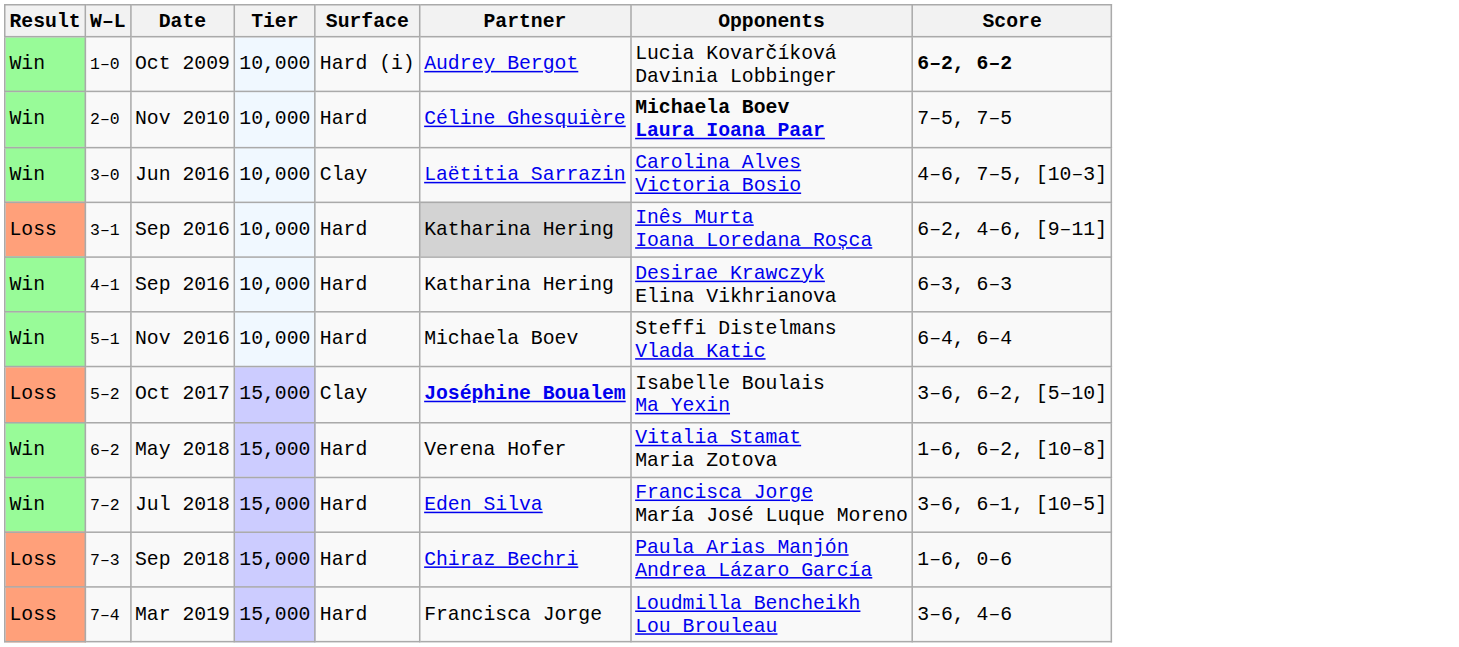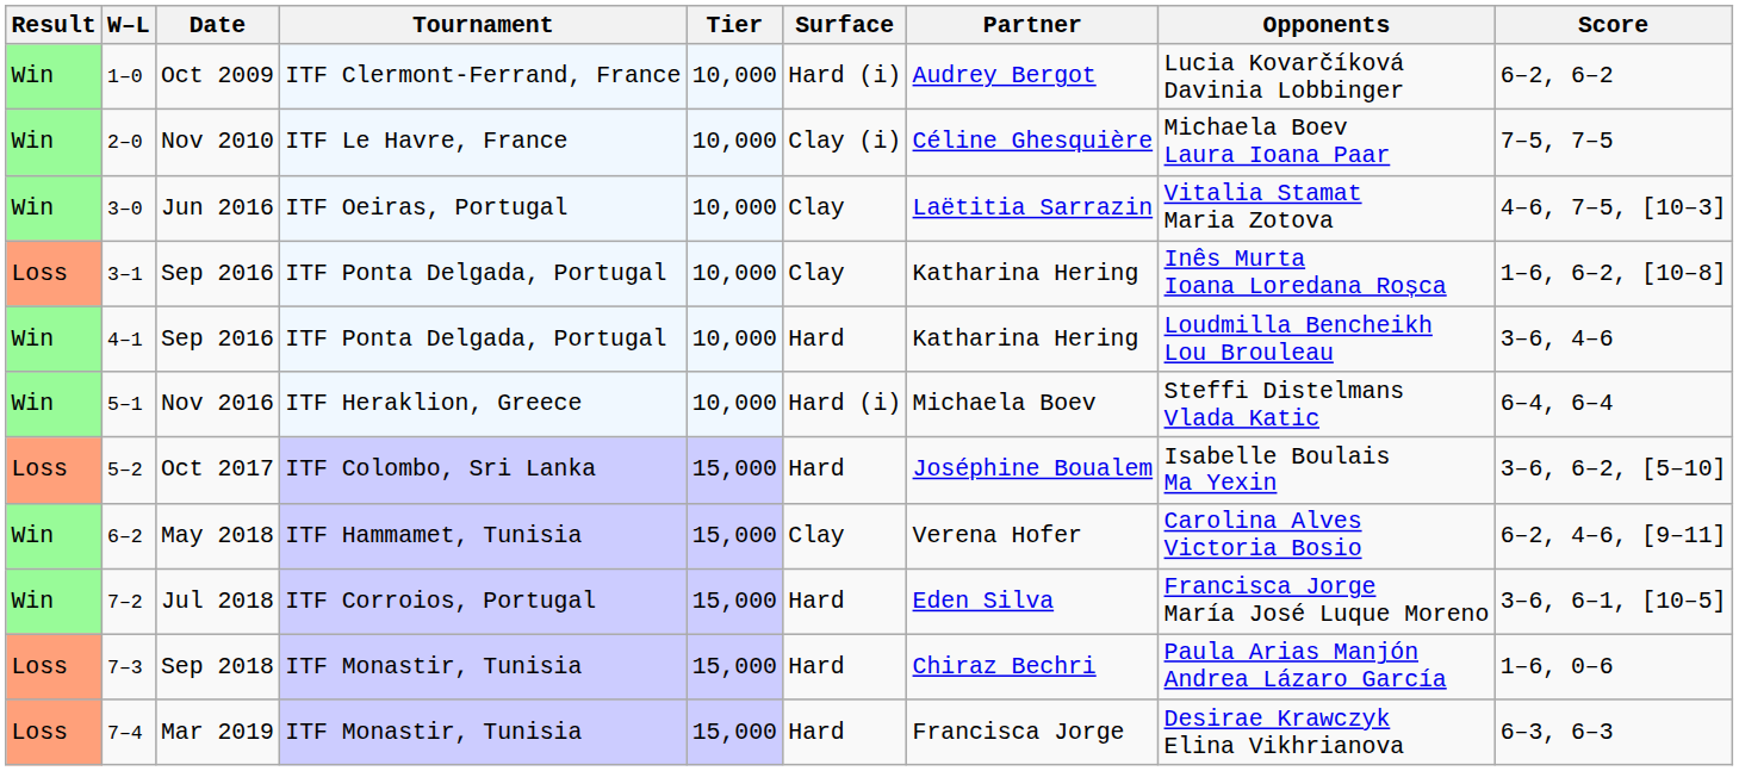+ column: Tournament | ITF Clermont-Ferrand, France | ITF Le Havre, France | ITF Oeiras, Portugal | ITF Ponta Delgada, Portugal | ITF Ponta Delgada, Portugal | ITF Heraklion, Greece | ITF Colombo, Sri Lanka | ITF Hammamet, Tunisia | ITF Corroios, Portugal | ITF Monastir, Tunisia | ITF Monastir, Tunisia
Oct 2009 | Score: bold -> normal
Nov 2010 | Surface: Hard -> Clay (i)
Nov 2010 | Opponents: bold -> normal
Jun 2016 | Opponents: Carolina Alves Victoria Bosio -> Vitalia Stamat Maria Zotova
3–1 / Sep 2016 | Surface: Hard -> Clay
3–1 / Sep 2016 | Partner: lightgrey background -> no background
3–1 / Sep 2016 | Score: 6–2, 4–6, [9–11] -> 1–6, 6–2, [10–8]
4–1 / Sep 2016 | Opponents: Desirae Krawczyk Elina Vikhrianova -> Loudmilla Bencheikh Lou Brouleau
4–1 / Sep 2016 | Score: 6–3, 6–3 -> 3–6, 4–6
Nov 2016 | Surface: Hard -> Hard (i)
Oct 2017 | Surface: Clay -> Hard
Oct 2017 | Partner: bold -> normal
May 2018 | Surface: Hard -> Clay
May 2018 | Opponents: Vitalia Stamat Maria Zotova -> Carolina Alves Victoria Bosio
May 2018 | Score: 1–6, 6–2, [10–8] -> 6–2, 4–6, [9–11]
Mar 2019 | Opponents: Loudmilla Bencheikh Lou Brouleau -> Desirae Krawczyk Elina Vikhrianova
Mar 2019 | Score: 3–6, 4–6 -> 6–3, 6–3
